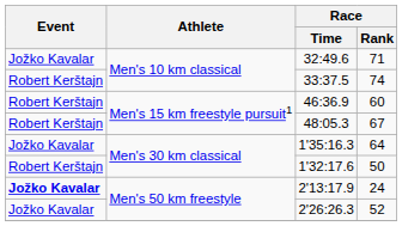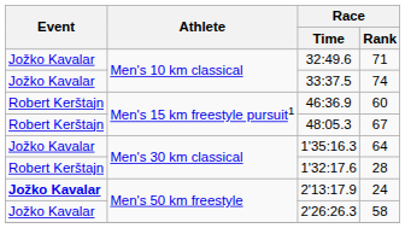33:37.5 | Event: Robert Kerštajn -> Jožko Kavalar
1'32:17.6 | Race / Rank: 50 -> 28
2'26:26.3 | Race / Rank: 52 -> 58
